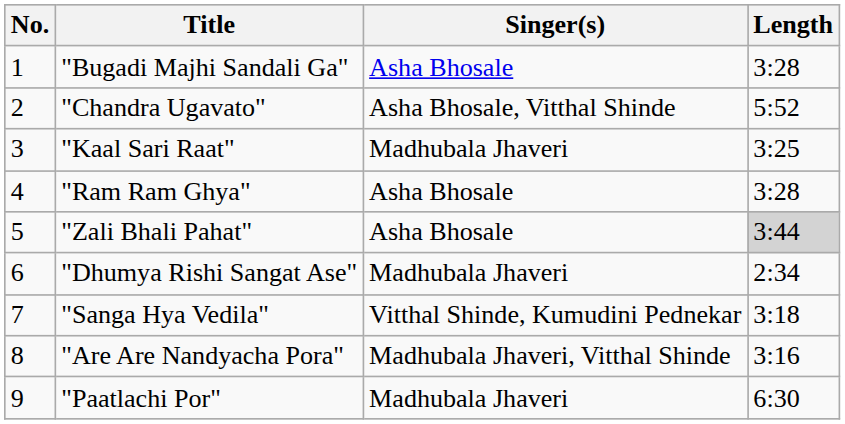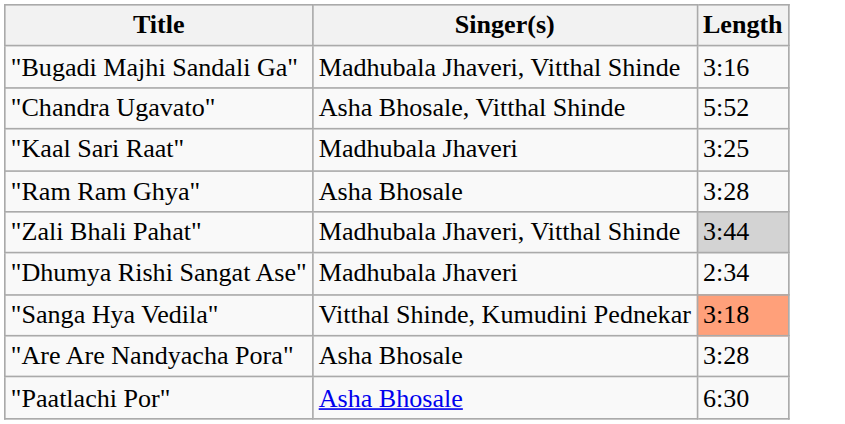- column: No. | 1 | 2 | 3 | 4 | 5 | 6 | 7 | 8 | 9
"Bugadi Majhi Sandali Ga" | Singer(s): Asha Bhosale -> Madhubala Jhaveri, Vitthal Shinde
"Bugadi Majhi Sandali Ga" | Length: 3:28 -> 3:16
"Zali Bhali Pahat" | Singer(s): Asha Bhosale -> Madhubala Jhaveri, Vitthal Shinde
"Sanga Hya Vedila" | Length: no background -> lightsalmon background
"Are Are Nandyacha Pora" | Singer(s): Madhubala Jhaveri, Vitthal Shinde -> Asha Bhosale
"Are Are Nandyacha Pora" | Length: 3:16 -> 3:28
"Paatlachi Por" | Singer(s): Madhubala Jhaveri -> Asha Bhosale
